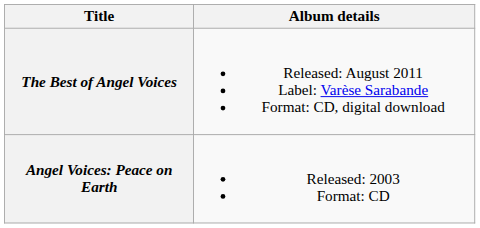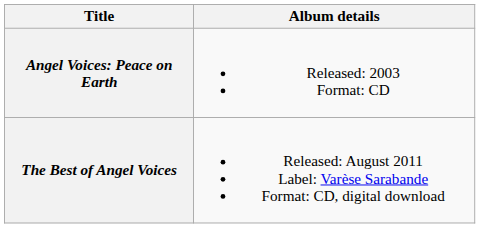rows swapped: Angel Voices: Peace on Earth <-> The Best of Angel Voices
